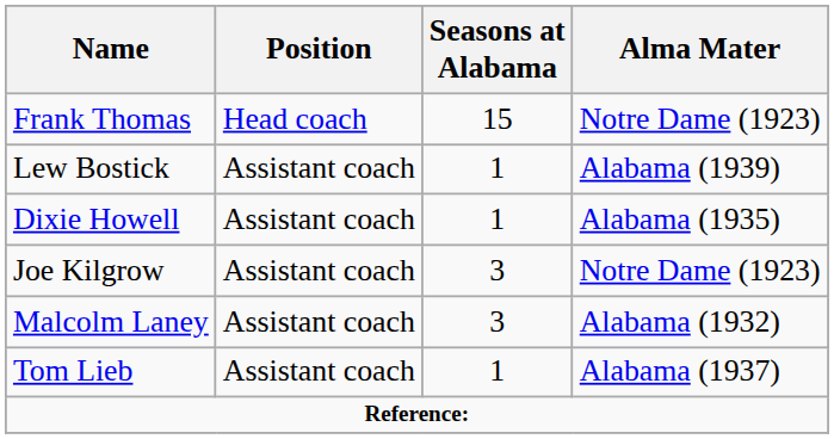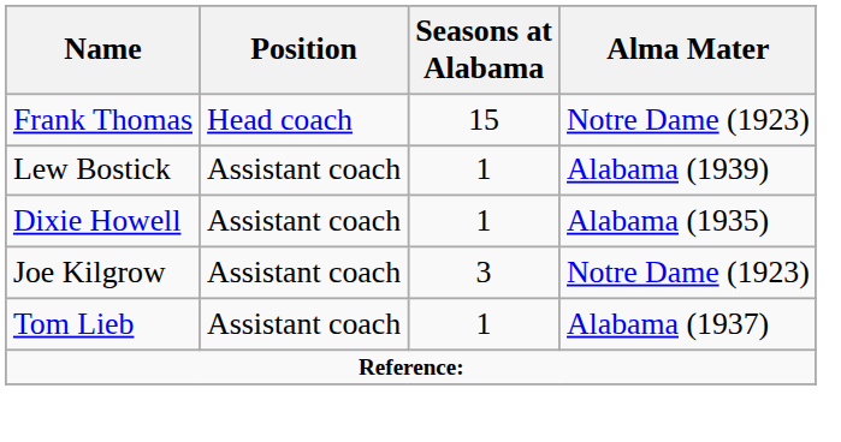- row: Malcolm Laney | Assistant coach | 3 | Alabama (1932)
